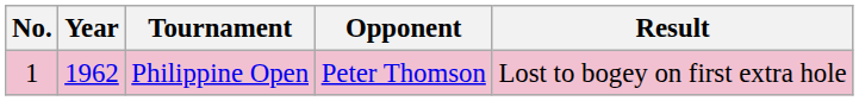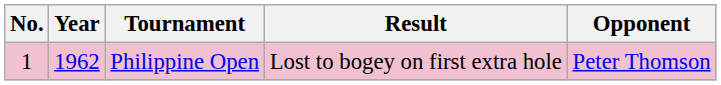columns swapped: Opponent <-> Result
